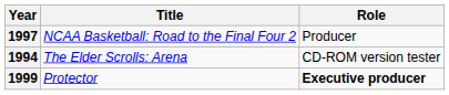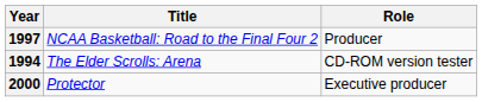Protector | Year: 1999 -> 2000
Protector | Role: bold -> normal
